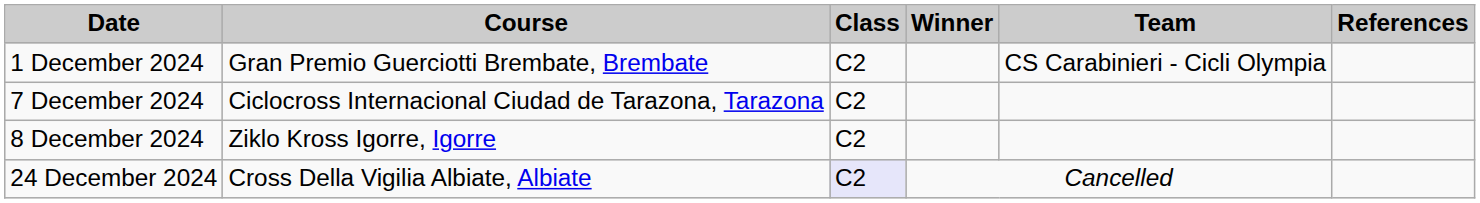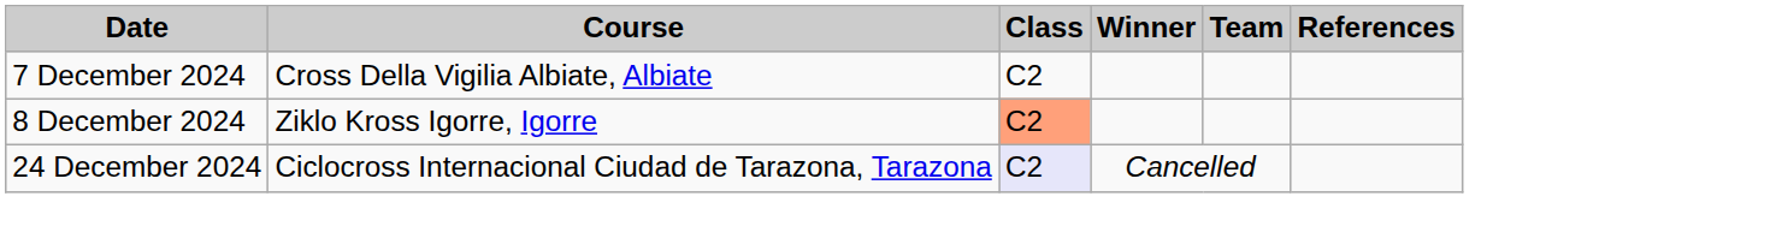- row: 1 December 2024 | Gran Premio Guerciotti Brembate, Brembate | C2 | CS Carabinieri - Cicli Olympia
7 December 2024 | Course: Ciclocross Internacional Ciudad de Tarazona, Tarazona -> Cross Della Vigilia Albiate, Albiate
8 December 2024 | Class: no background -> lightsalmon background
24 December 2024 | Course: Cross Della Vigilia Albiate, Albiate -> Ciclocross Internacional Ciudad de Tarazona, Tarazona
